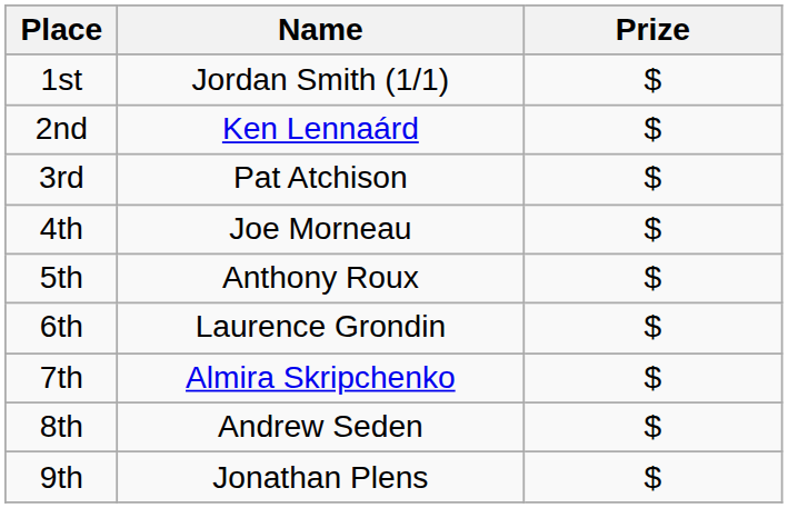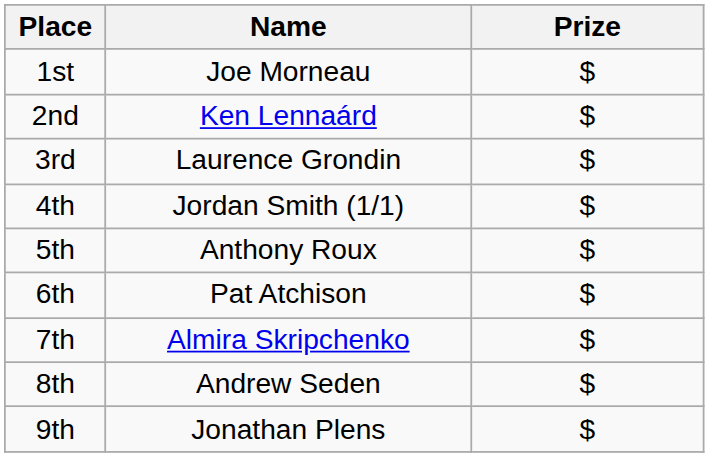1st | Name: Jordan Smith (1/1) -> Joe Morneau
3rd | Name: Pat Atchison -> Laurence Grondin
4th | Name: Joe Morneau -> Jordan Smith (1/1)
6th | Name: Laurence Grondin -> Pat Atchison
